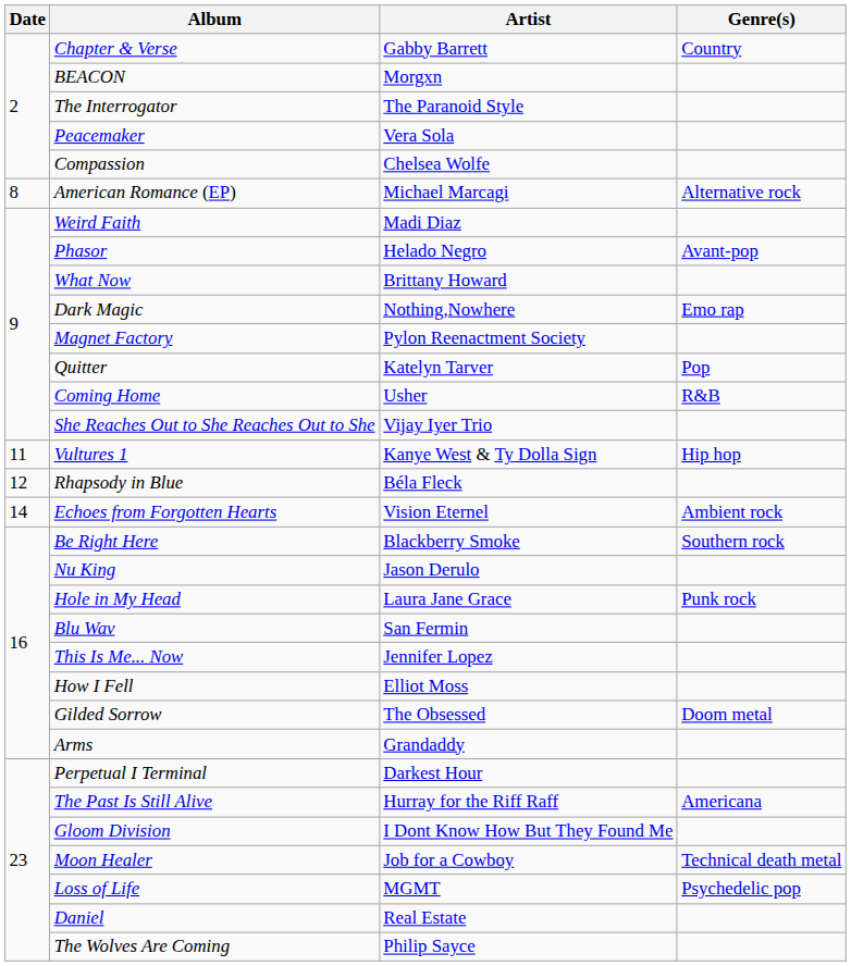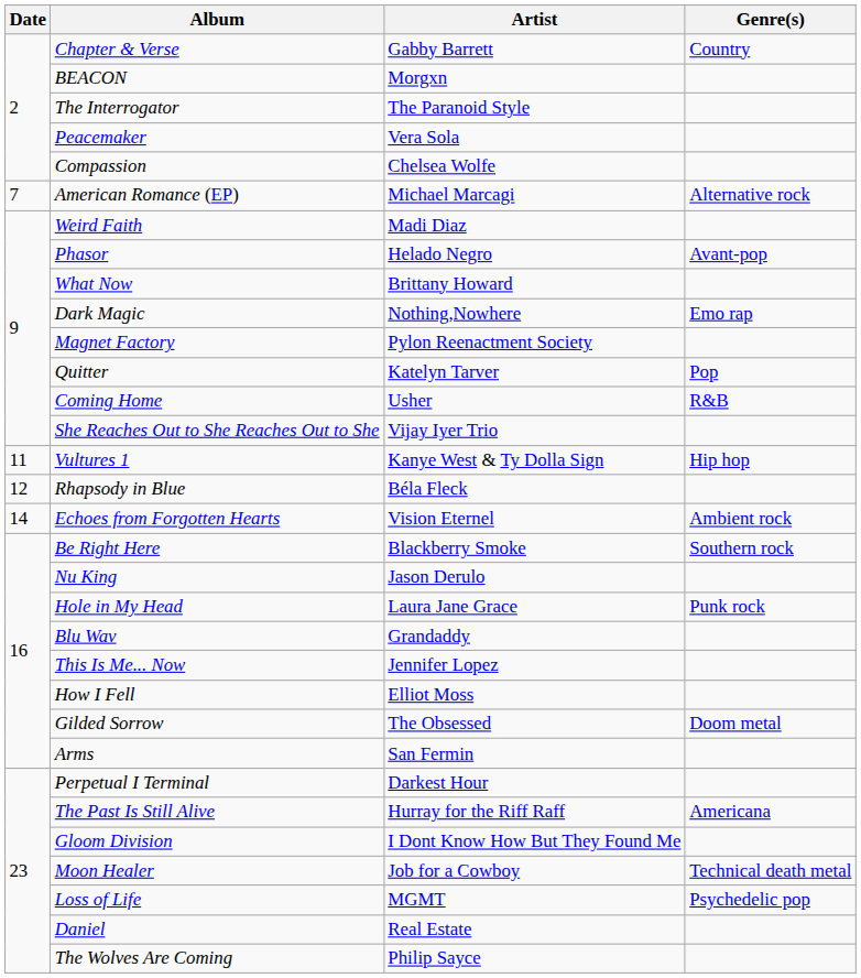American Romance (EP) | Date: 8 -> 7
Blu Wav | Artist: San Fermin -> Grandaddy
Arms | Artist: Grandaddy -> San Fermin
